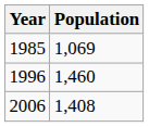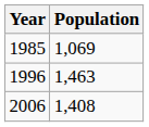1996 | Population: 1,460 -> 1,463
